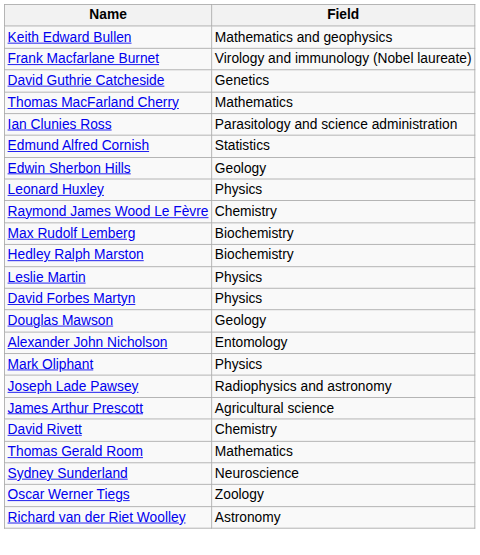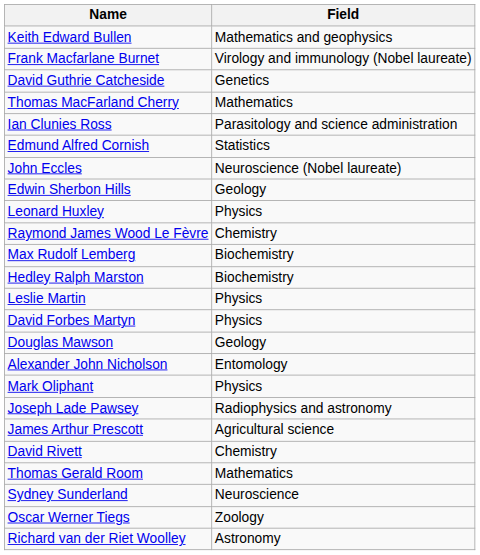+ row: John Eccles | Neuroscience (Nobel laureate)
